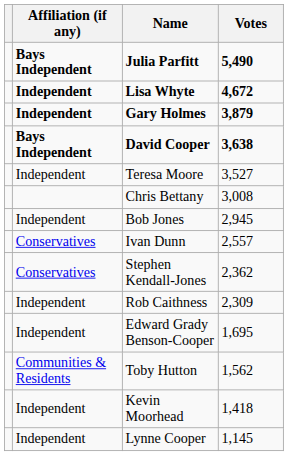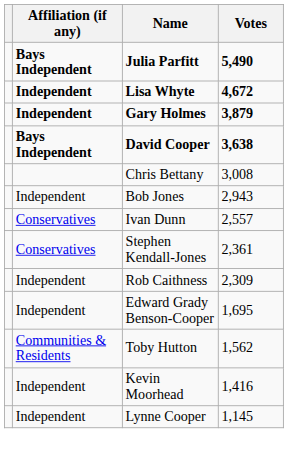- row: Independent | Teresa Moore | 3,527
Bob Jones | Votes: 2,945 -> 2,943
Stephen Kendall-Jones | Votes: 2,362 -> 2,361
Kevin Moorhead | Votes: 1,418 -> 1,416
